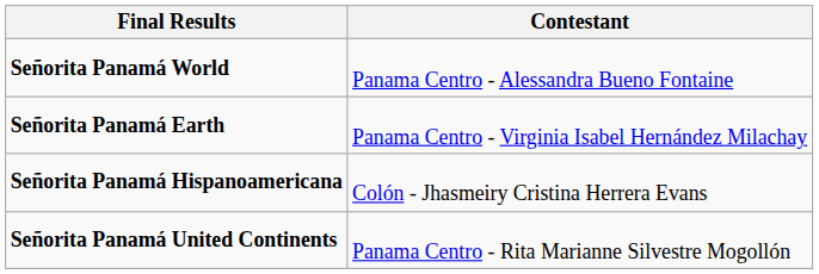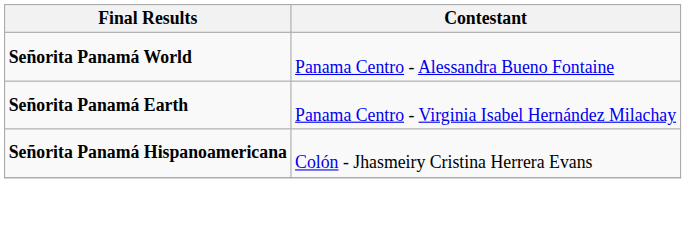- row: Señorita Panamá United Continents | Panama Centro - Rita Marianne Silvestre Mogollón
